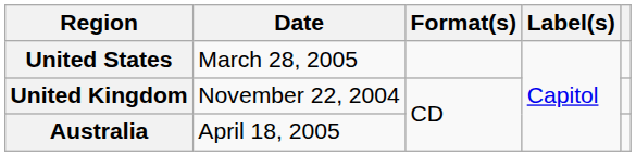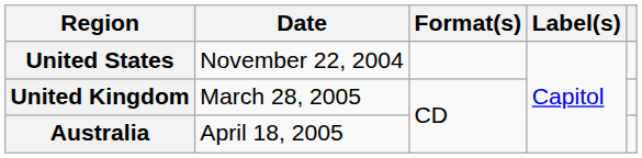United States | Date: March 28, 2005 -> November 22, 2004
United Kingdom | Date: November 22, 2004 -> March 28, 2005
